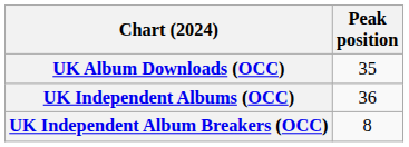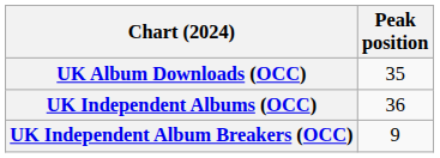UK Independent Album Breakers (OCC) | Peak position: 8 -> 9
